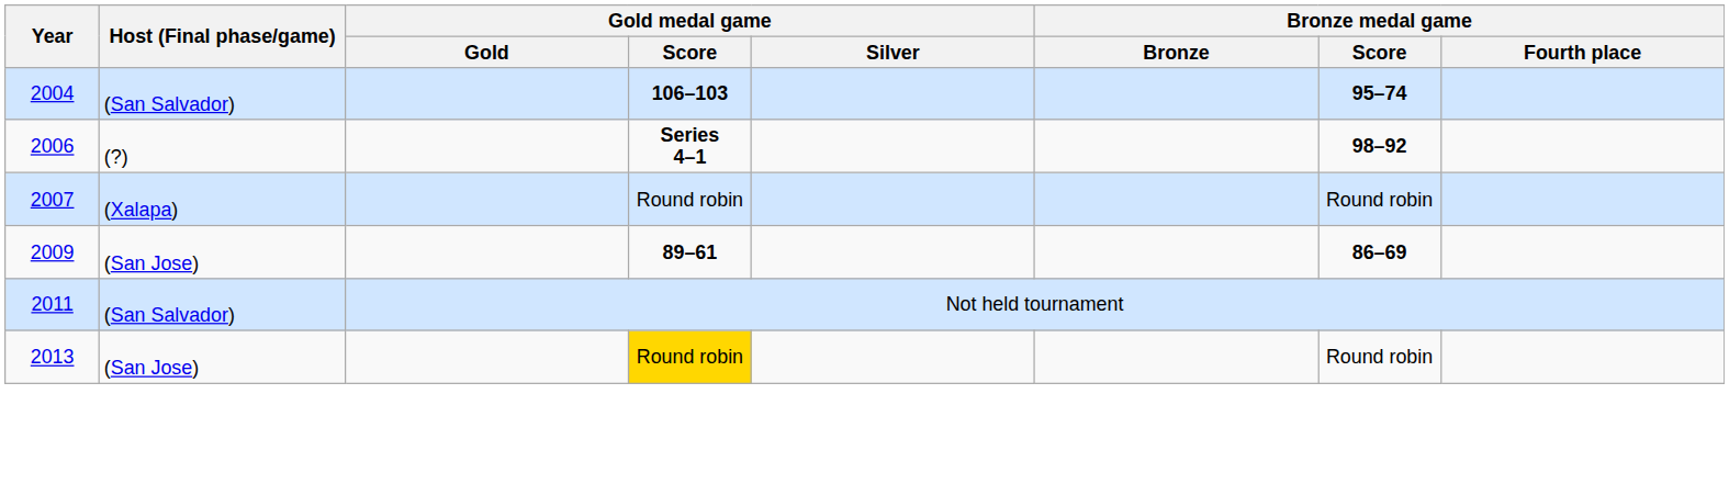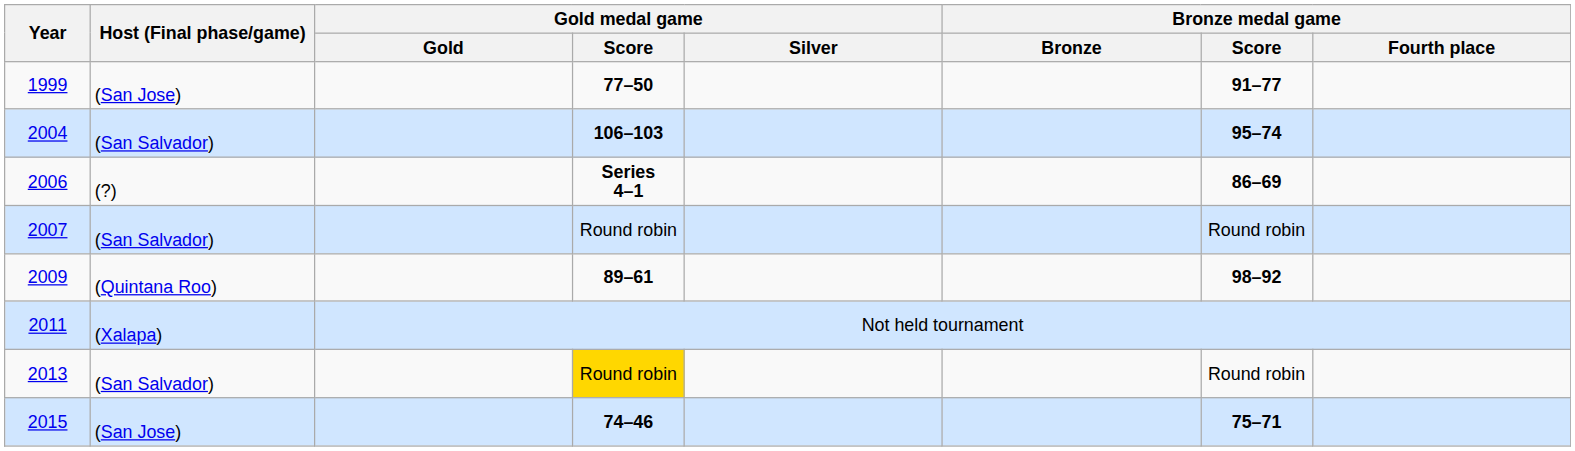+ row: 1999 | (San Jose) | 77–50 | 91–77
2006 | Bronze medal game / Score: 98–92 -> 86–69
2007 | Host (Final phase/game): (Xalapa) -> (San Salvador)
2009 | Host (Final phase/game): (San Jose) -> (Quintana Roo)
2009 | Bronze medal game / Score: 86–69 -> 98–92
2011 | Host (Final phase/game): (San Salvador) -> (Xalapa)
2013 | Host (Final phase/game): (San Jose) -> (San Salvador)
+ row: 2015 | (San Jose) | 74–46 | 75–71
